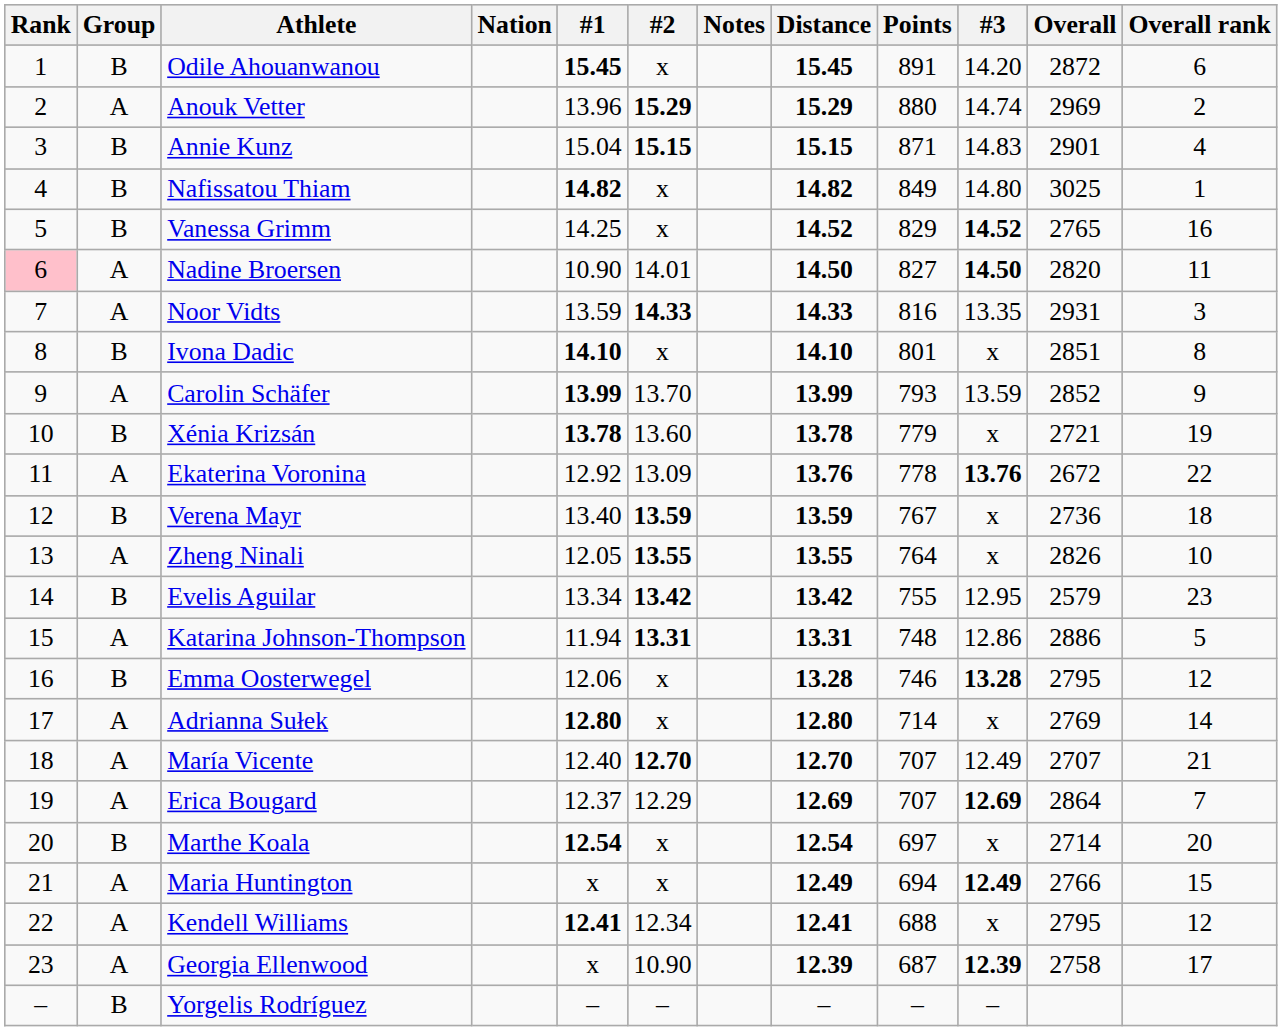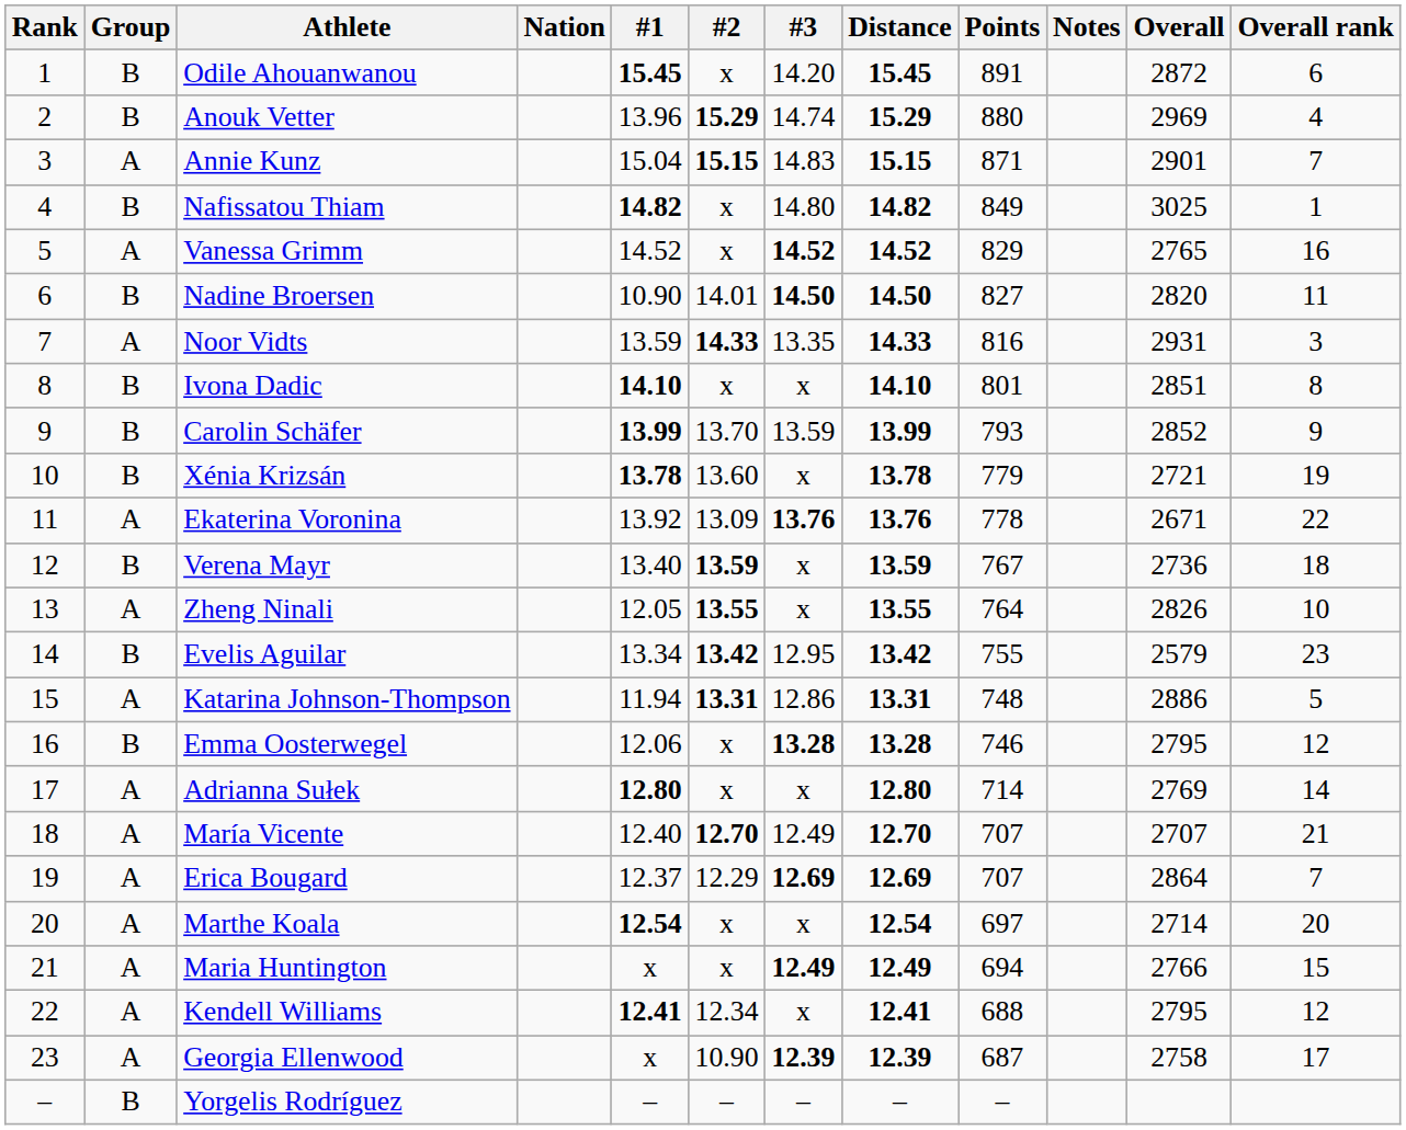columns swapped: #3 <-> Notes
Anouk Vetter | Group: A -> B
Anouk Vetter | Overall rank: 2 -> 4
Annie Kunz | Group: B -> A
Annie Kunz | Overall rank: 4 -> 7
Vanessa Grimm | Group: B -> A
Vanessa Grimm | #1: 14.25 -> 14.52
Nadine Broersen | Rank: pink background -> no background
Nadine Broersen | Group: A -> B
Carolin Schäfer | Group: A -> B
Ekaterina Voronina | #1: 12.92 -> 13.92
Ekaterina Voronina | Overall: 2672 -> 2671
Marthe Koala | Group: B -> A
